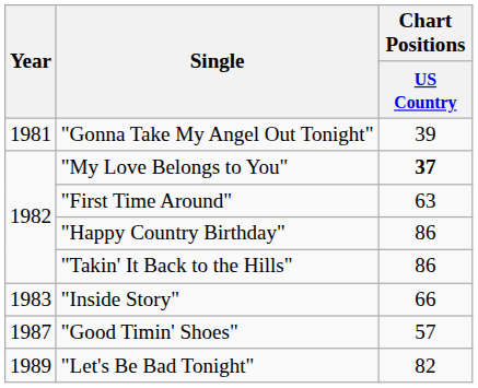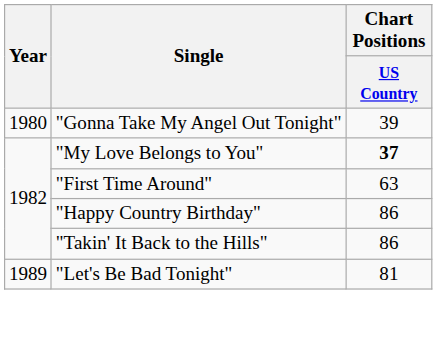"Gonna Take My Angel Out Tonight" | Year: 1981 -> 1980
- row: 1983 | "Inside Story" | 66
- row: 1987 | "Good Timin' Shoes" | 57
"Let's Be Bad Tonight" | Chart Positions / US Country: 82 -> 81
